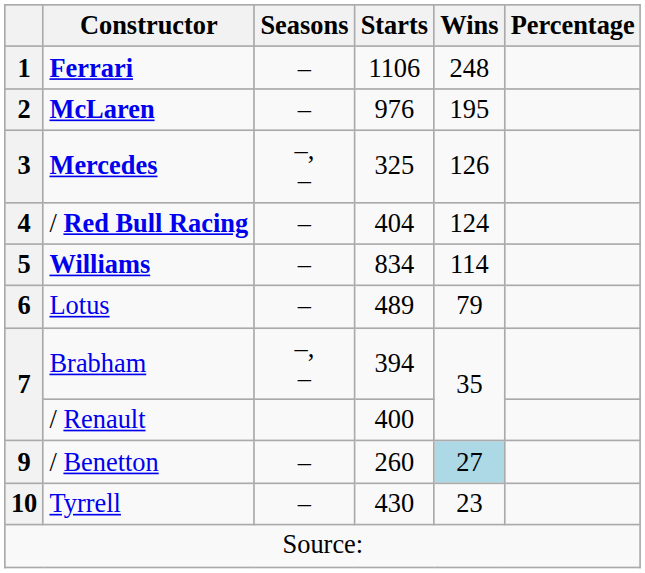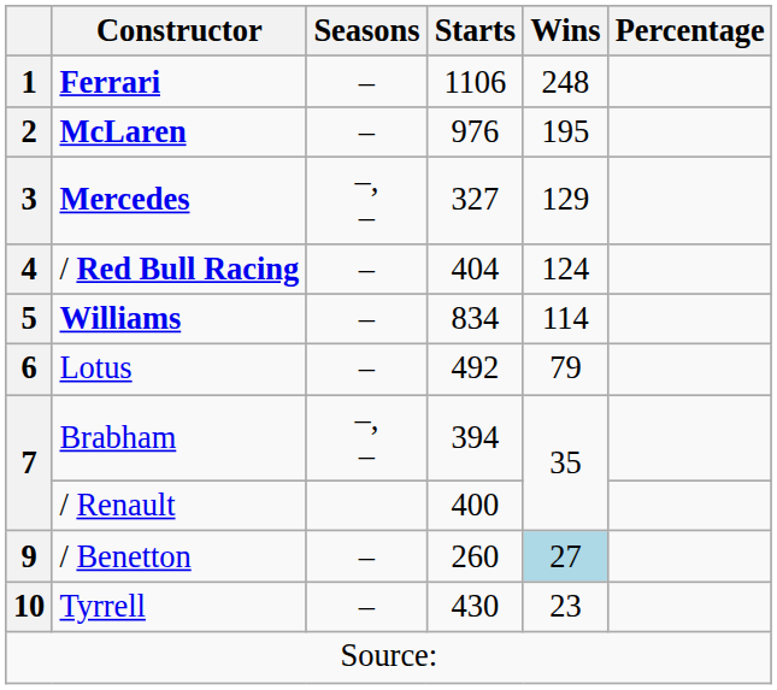3 | Starts: 325 -> 327
3 | Wins: 126 -> 129
6 | Starts: 489 -> 492
